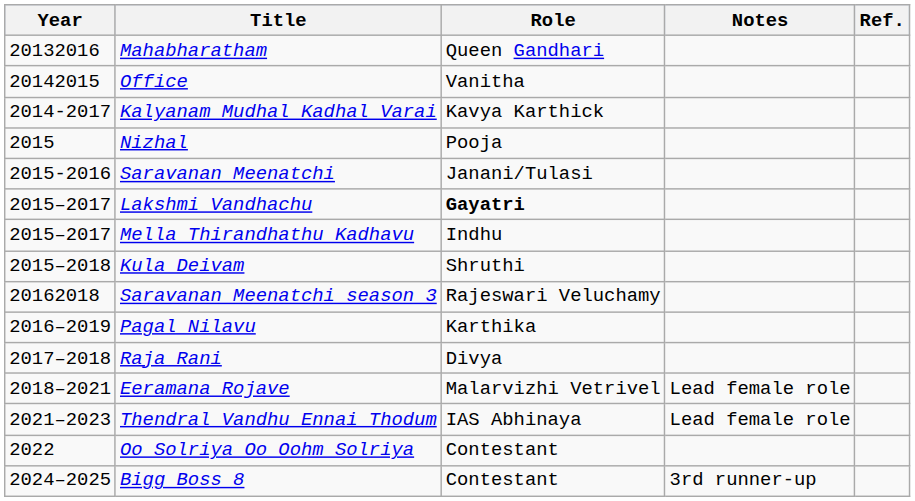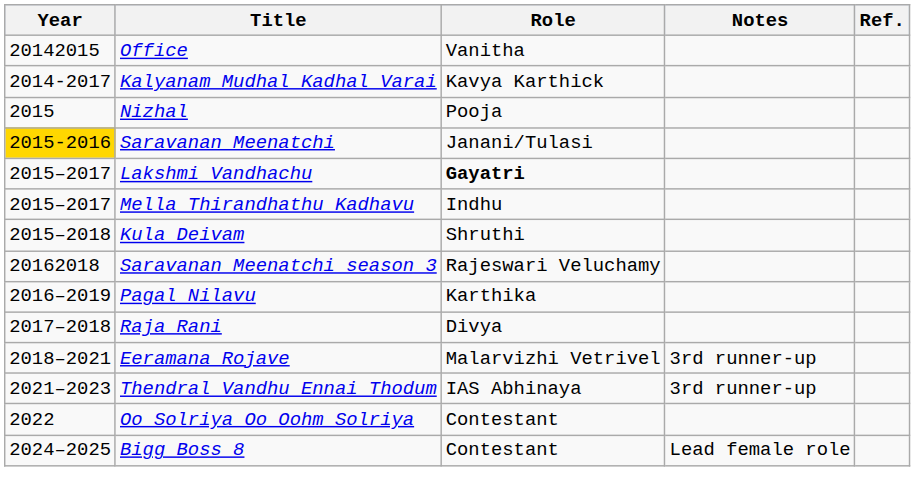- row: 20132016 | Mahabharatham | Queen Gandhari
Saravanan Meenatchi | Year: no background -> gold background
Eeramana Rojave | Notes: Lead female role -> 3rd runner-up
Thendral Vandhu Ennai Thodum | Notes: Lead female role -> 3rd runner-up
Bigg Boss 8 | Notes: 3rd runner-up -> Lead female role
